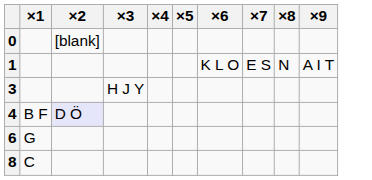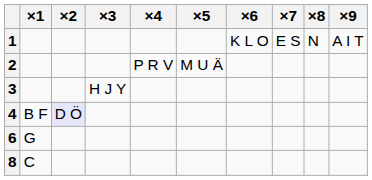- row: 0 | [blank]
+ row: 2 | P R V | M U Ä
